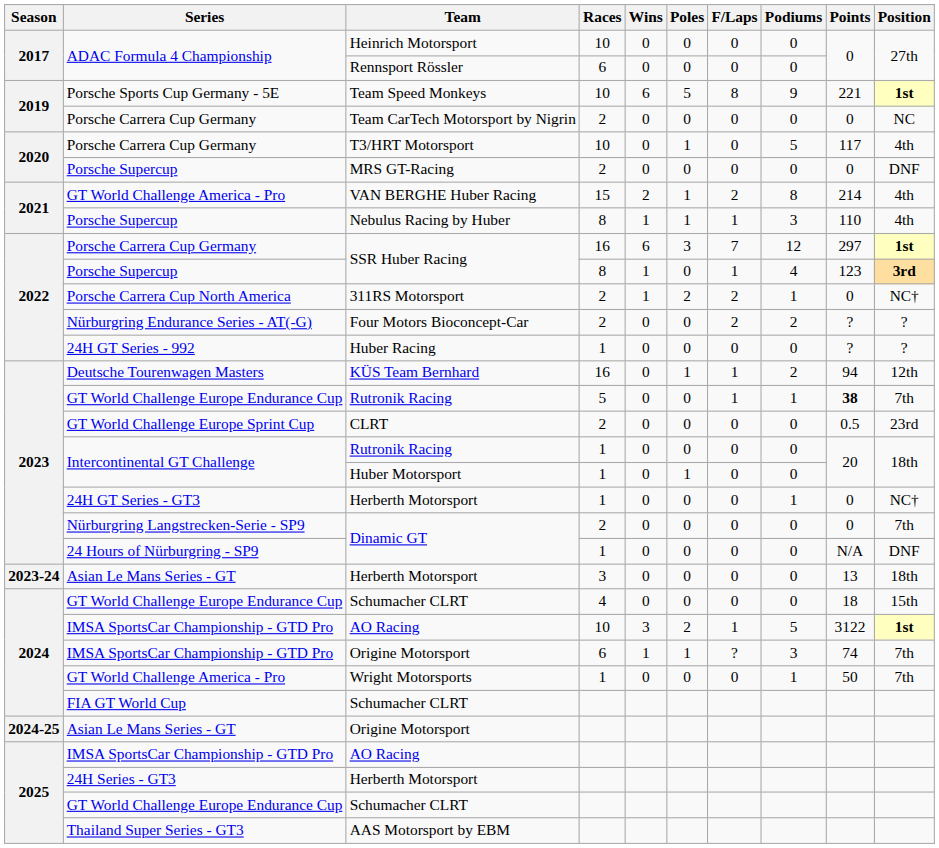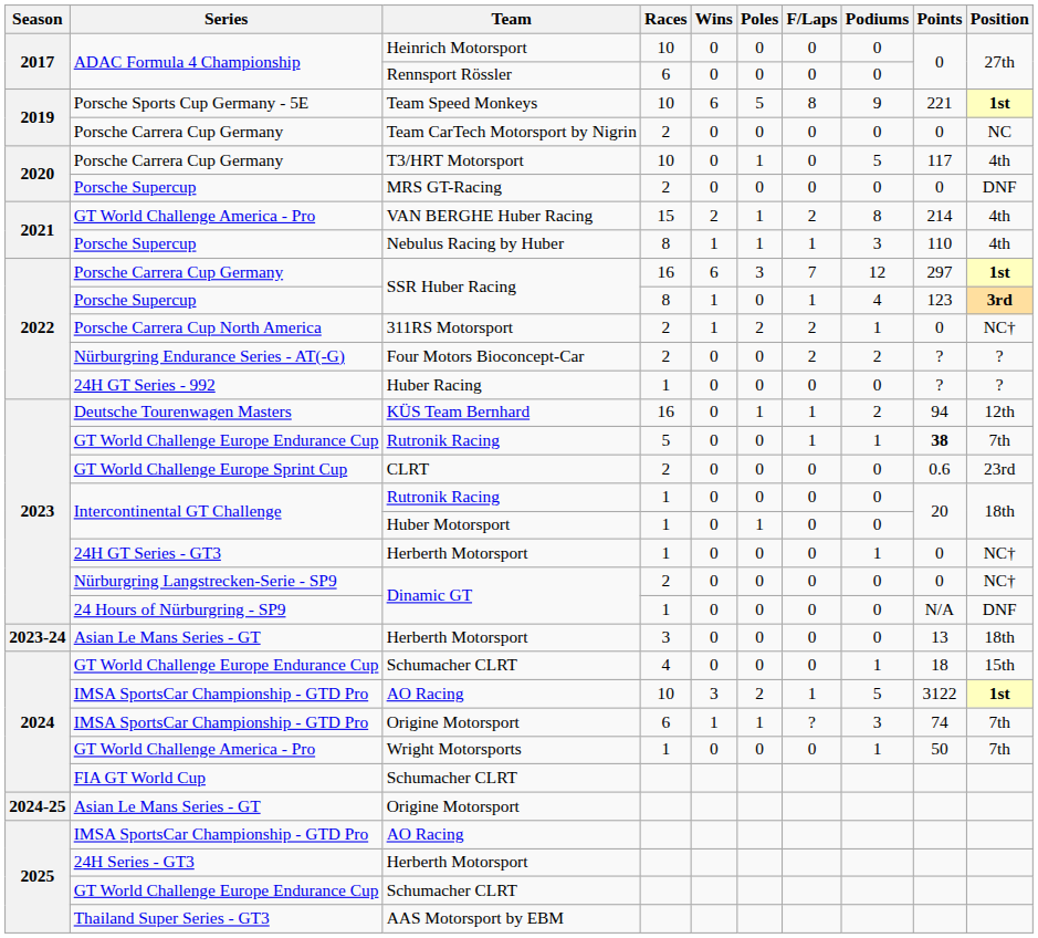CLRT | Points: 0.5 -> 0.6
Dinamic GT / 2 | Position: 7th -> NC†
Schumacher CLRT / 4 | Podiums: 0 -> 1
